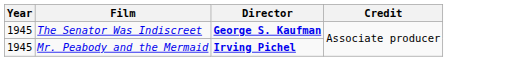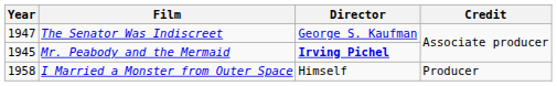The Senator Was Indiscreet | Year: 1945 -> 1947
The Senator Was Indiscreet | Director: bold -> normal
+ row: 1958 | I Married a Monster from Outer Space | Himself | Producer
